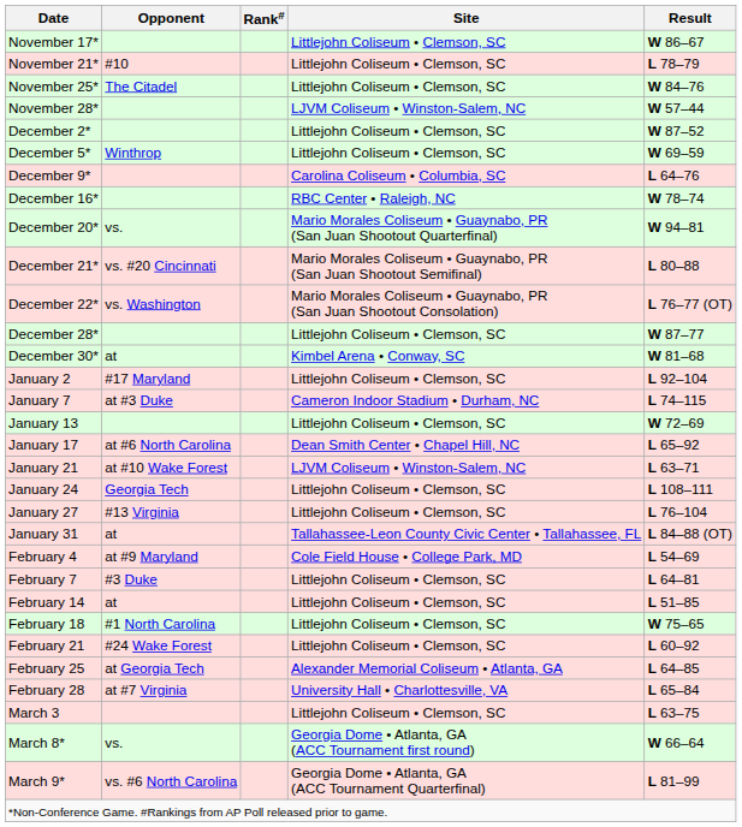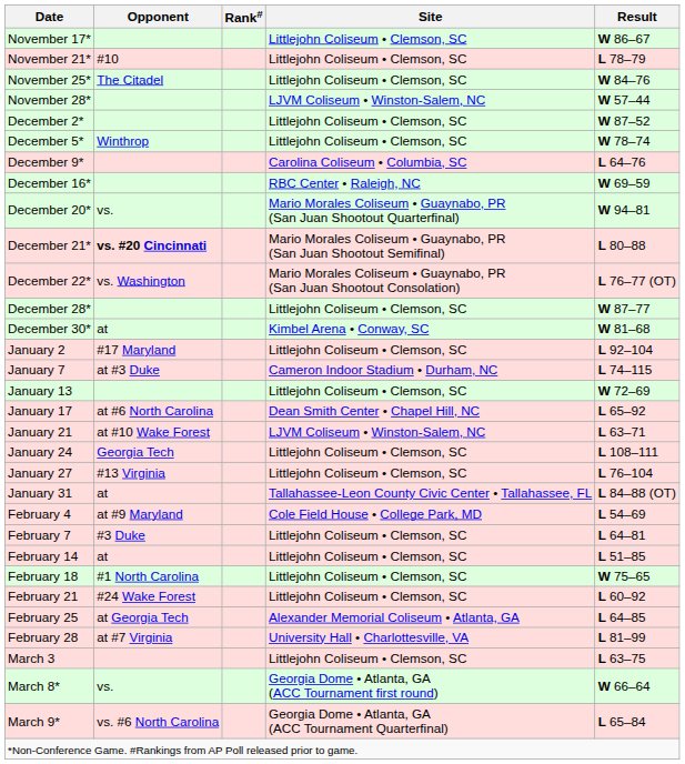December 5* | Result: W 69–59 -> W 78–74
December 16* | Result: W 78–74 -> W 69–59
December 21* | Opponent: normal -> bold
February 28 | Result: L 65–84 -> L 81–99
March 9* | Result: L 81–99 -> L 65–84
